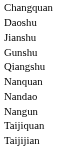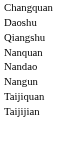- row: Jianshu
- row: Gunshu
